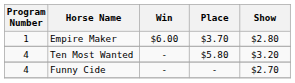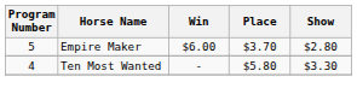Empire Maker | Program Number: 1 -> 5
Ten Most Wanted | Show: $3.20 -> $3.30
- row: 4 | Funny Cide | - | - | $2.70
